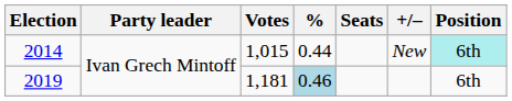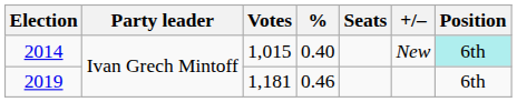2014 | %: 0.44 -> 0.40
2019 | %: lightblue background -> no background
